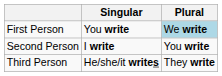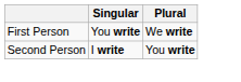First Person | Plural: lightblue background -> no background
- row: Third Person | He/she/it writes | They write
